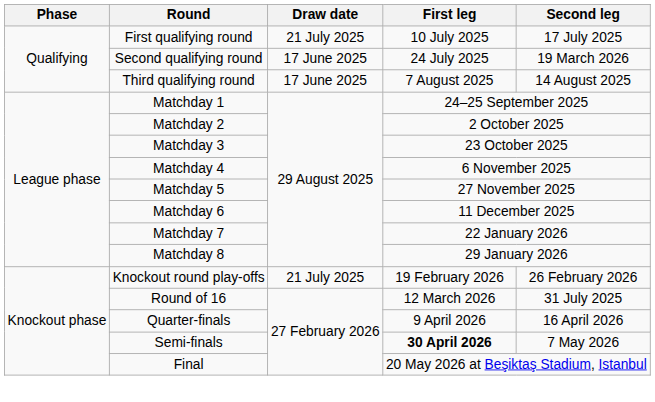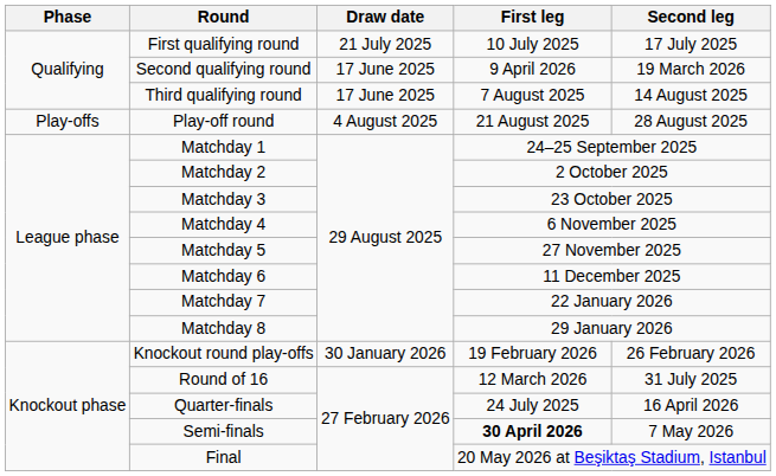Second qualifying round | First leg: 24 July 2025 -> 9 April 2026
+ row: Play-offs | Play-off round | 4 August 2025 | 21 August 2025 | 28 August 2025
Knockout round play-offs | Draw date: 21 July 2025 -> 30 January 2026
Quarter-finals | First leg: 9 April 2026 -> 24 July 2025
